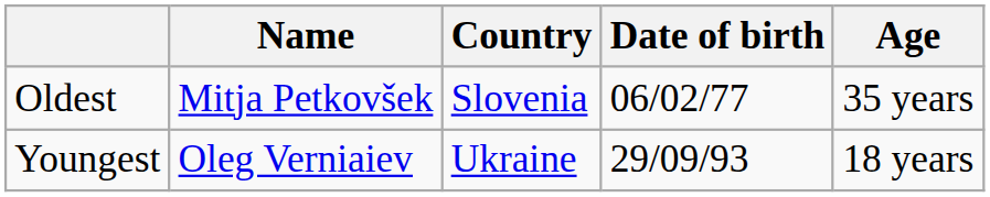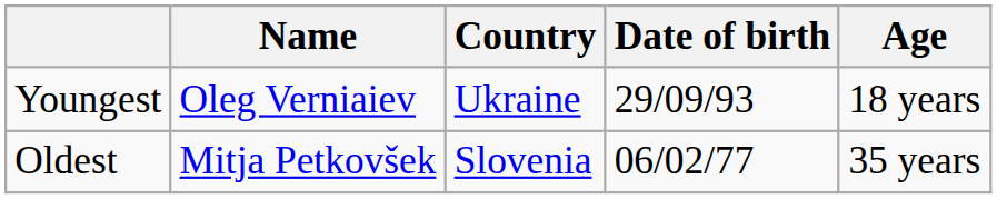rows swapped: Youngest <-> Oldest
